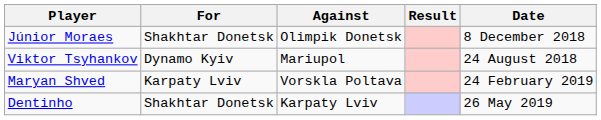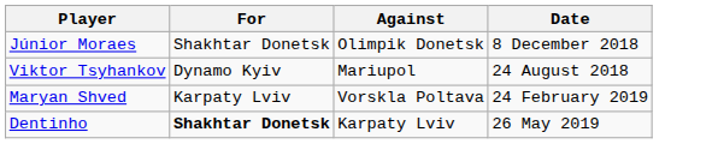- column: Result
Dentinho | For: normal -> bold
